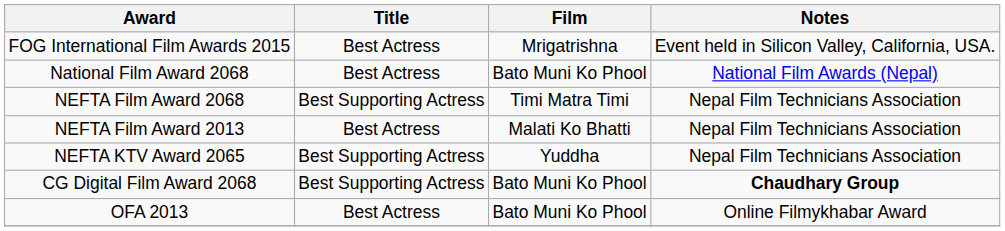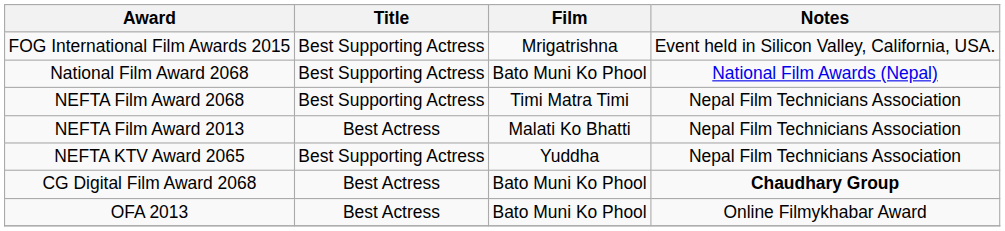FOG International Film Awards 2015 | Title: Best Actress -> Best Supporting Actress
National Film Award 2068 | Title: Best Actress -> Best Supporting Actress
CG Digital Film Award 2068 | Title: Best Supporting Actress -> Best Actress
